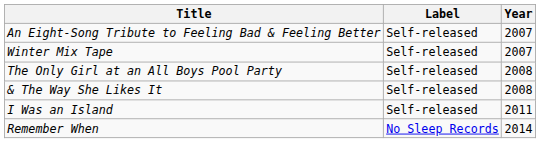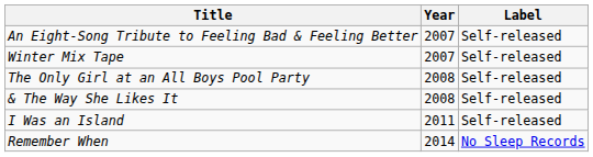columns swapped: Label <-> Year
